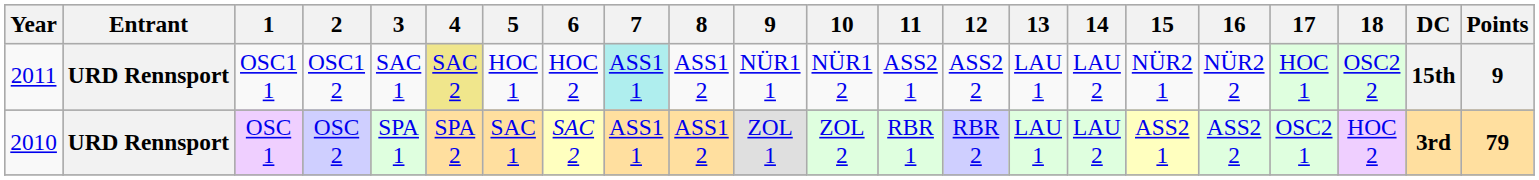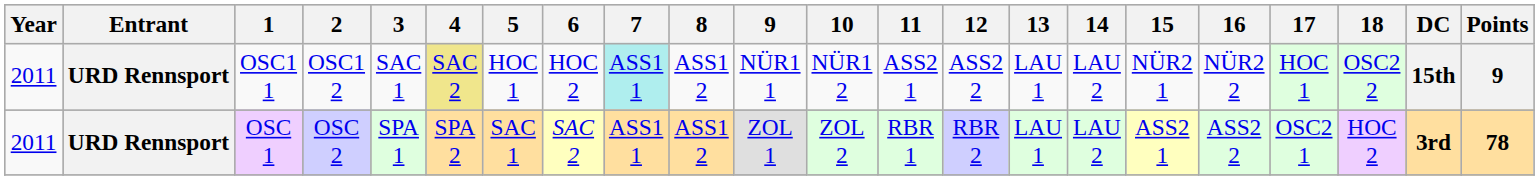OSC 1 | Year: 2010 -> 2011
OSC 1 | Points: 79 -> 78
